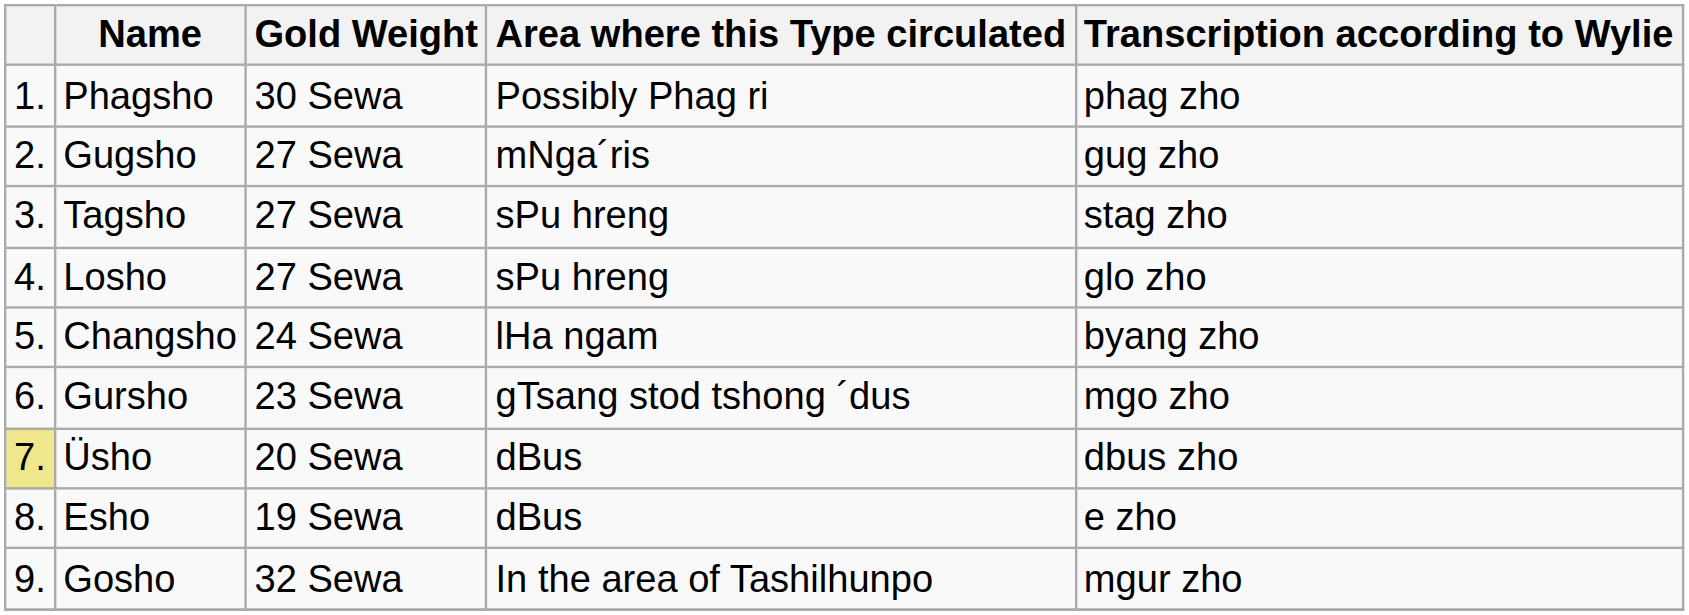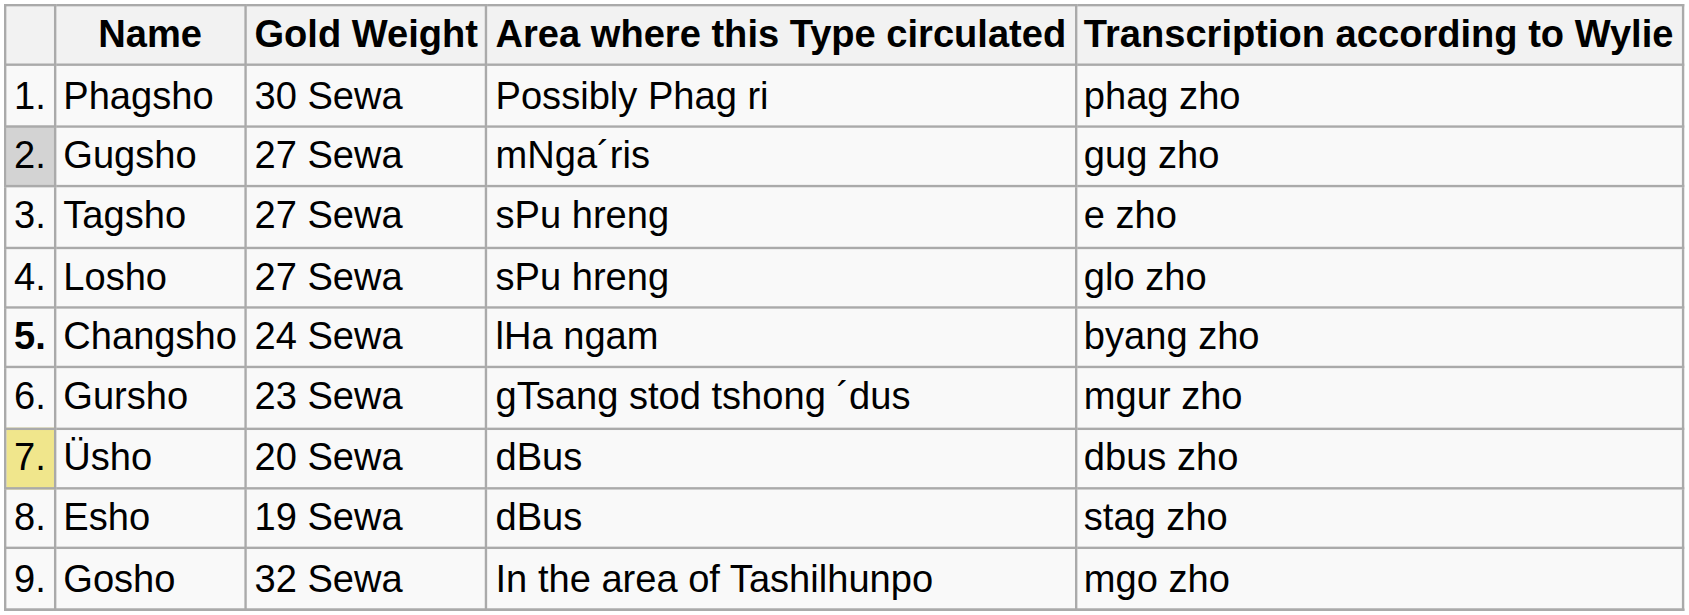Gugsho | column 1: no background -> lightgrey background
Tagsho | Transcription according to Wylie: stag zho -> e zho
Changsho | column 1: normal -> bold
Gursho | Transcription according to Wylie: mgo zho -> mgur zho
Esho | Transcription according to Wylie: e zho -> stag zho
Gosho | Transcription according to Wylie: mgur zho -> mgo zho
